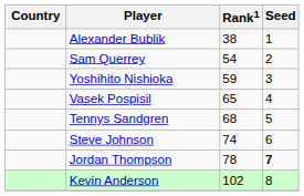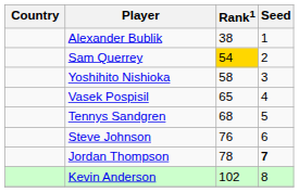Sam Querrey | Rank1: no background -> gold background
Yoshihito Nishioka | Rank1: 59 -> 58
Steve Johnson | Rank1: 74 -> 76
